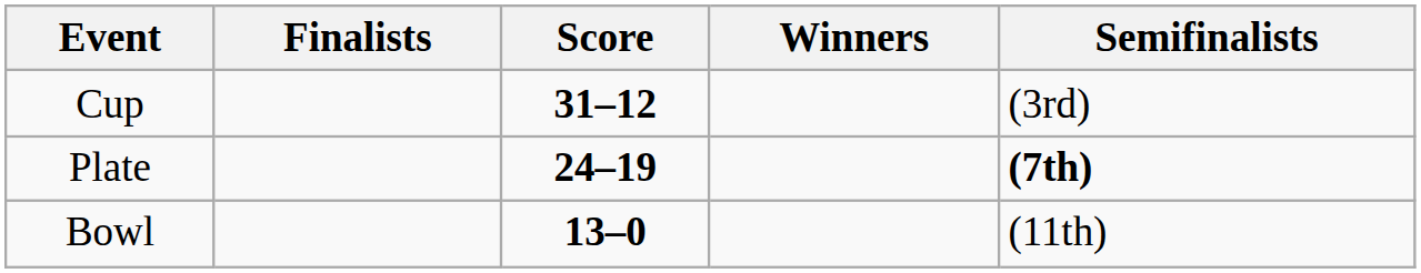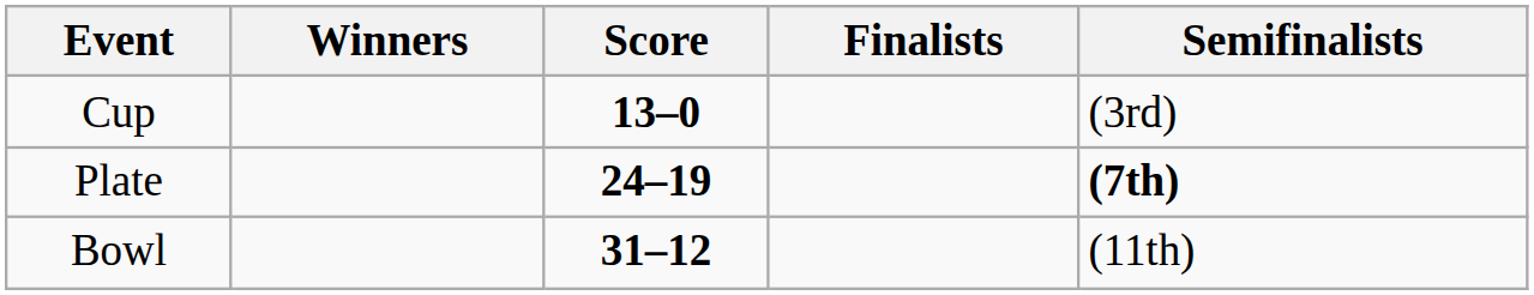columns swapped: Winners <-> Finalists
Cup | Score: 31–12 -> 13–0
Bowl | Score: 13–0 -> 31–12
